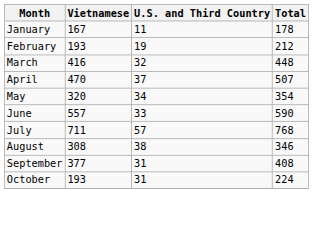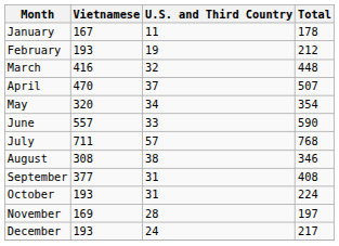+ row: November | 169 | 28 | 197
+ row: December | 193 | 24 | 217
